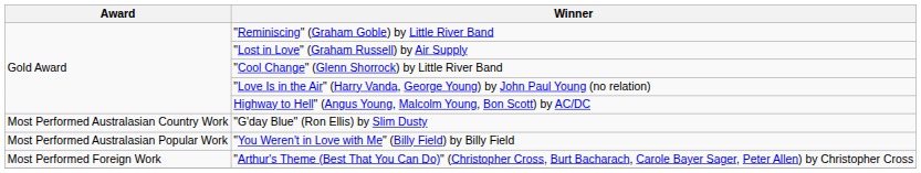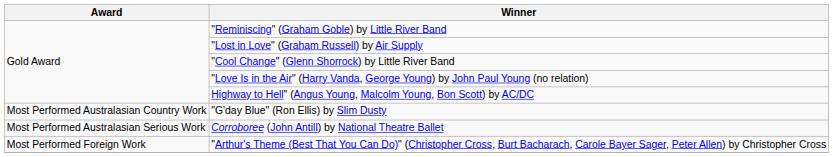- row: Most Performed Australasian Popular Work | "You Weren't in Love with Me" (Billy Field) by Billy Field
+ row: Most Performed Australasian Serious Work | Corroboree (John Antill) by National Theatre Ballet
